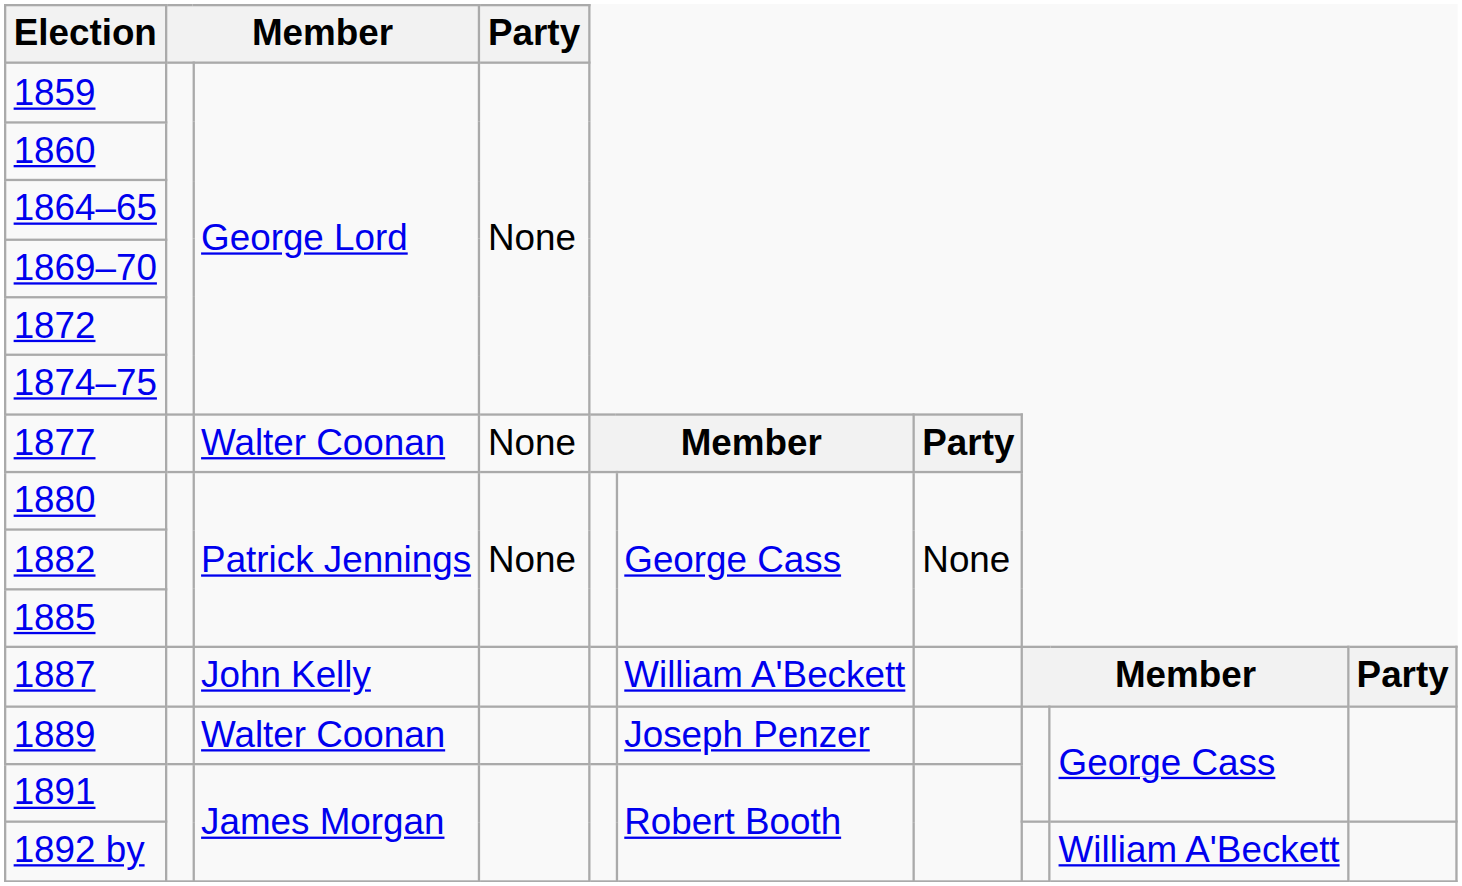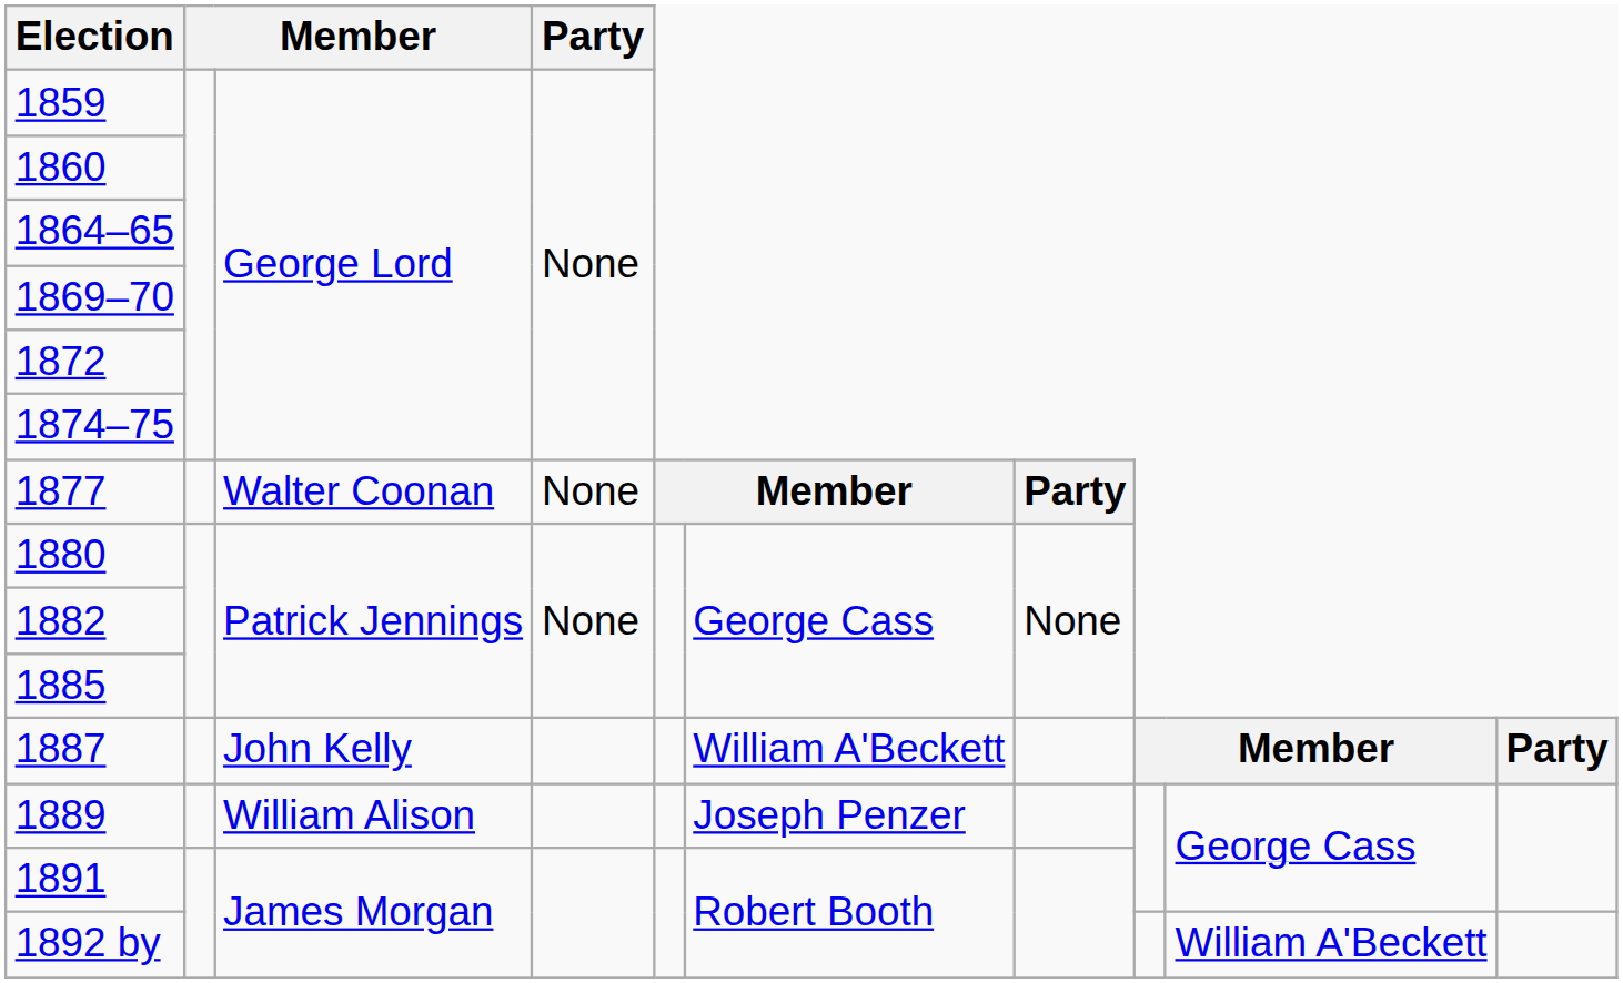1889 | column 3: Walter Coonan -> William Alison
